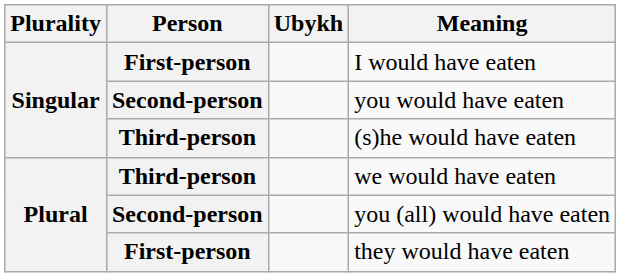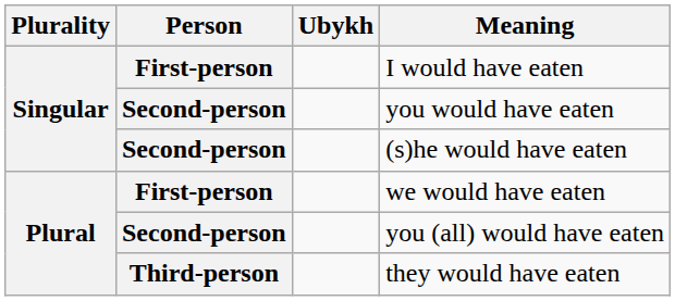(s)he would have eaten | Person: Third-person -> Second-person
we would have eaten | Person: Third-person -> First-person
they would have eaten | Person: First-person -> Third-person
